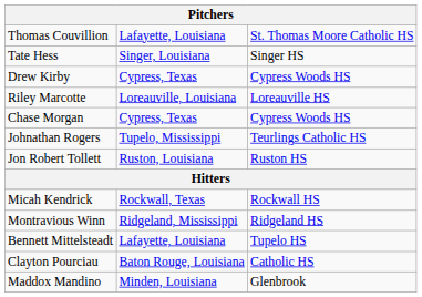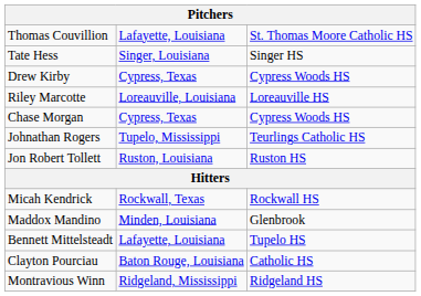rows swapped: Maddox Mandino <-> Montravious Winn
